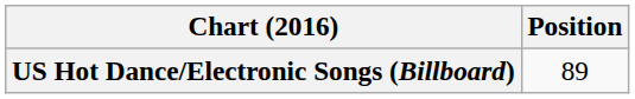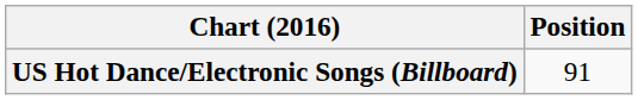US Hot Dance/Electronic Songs (Billboard) | Position: 89 -> 91
